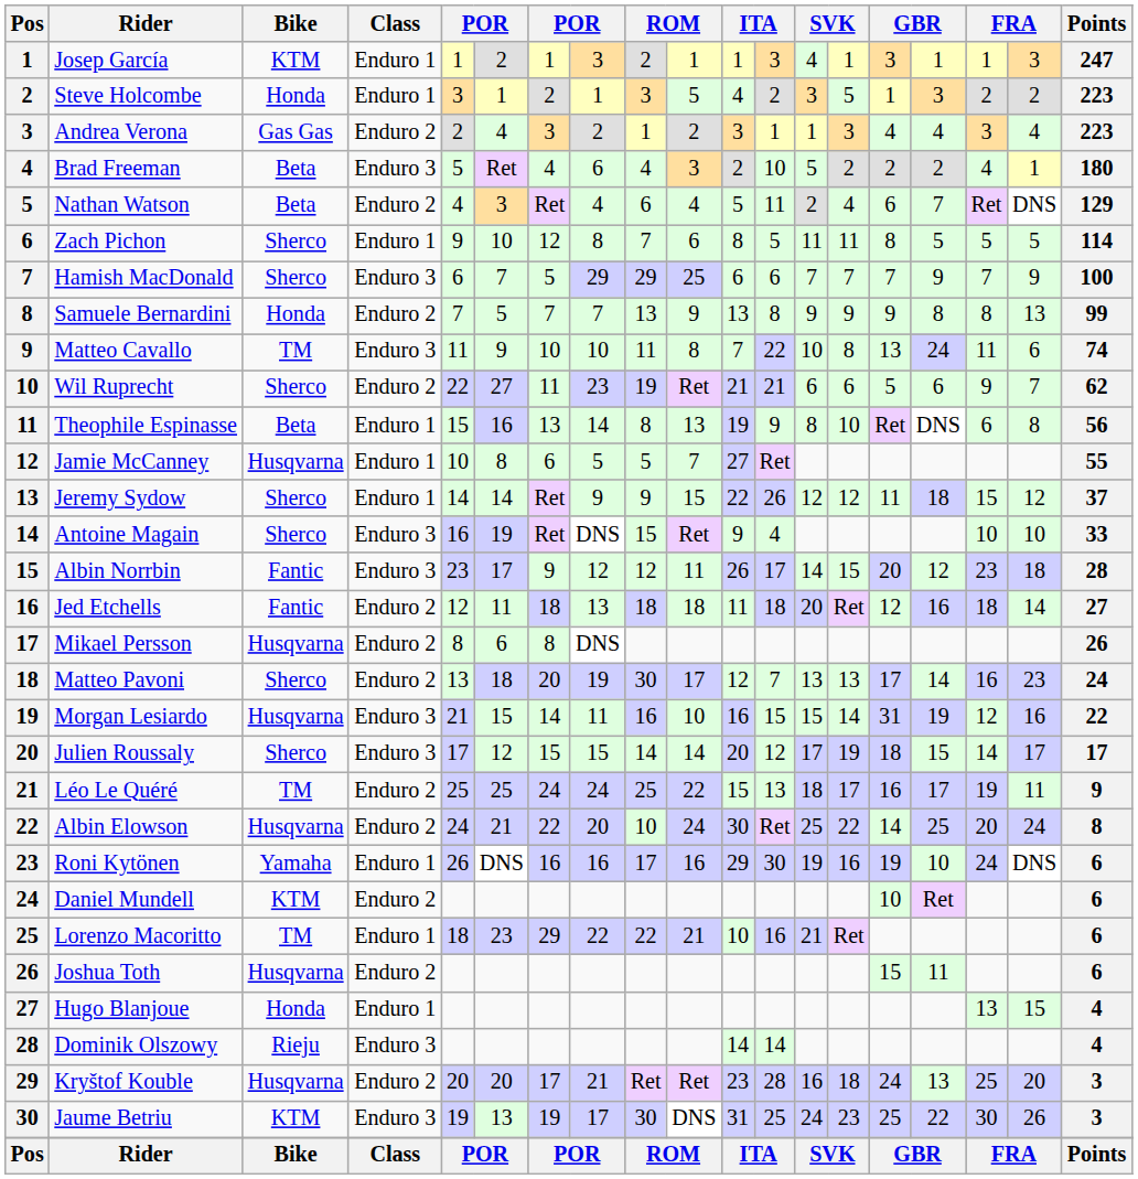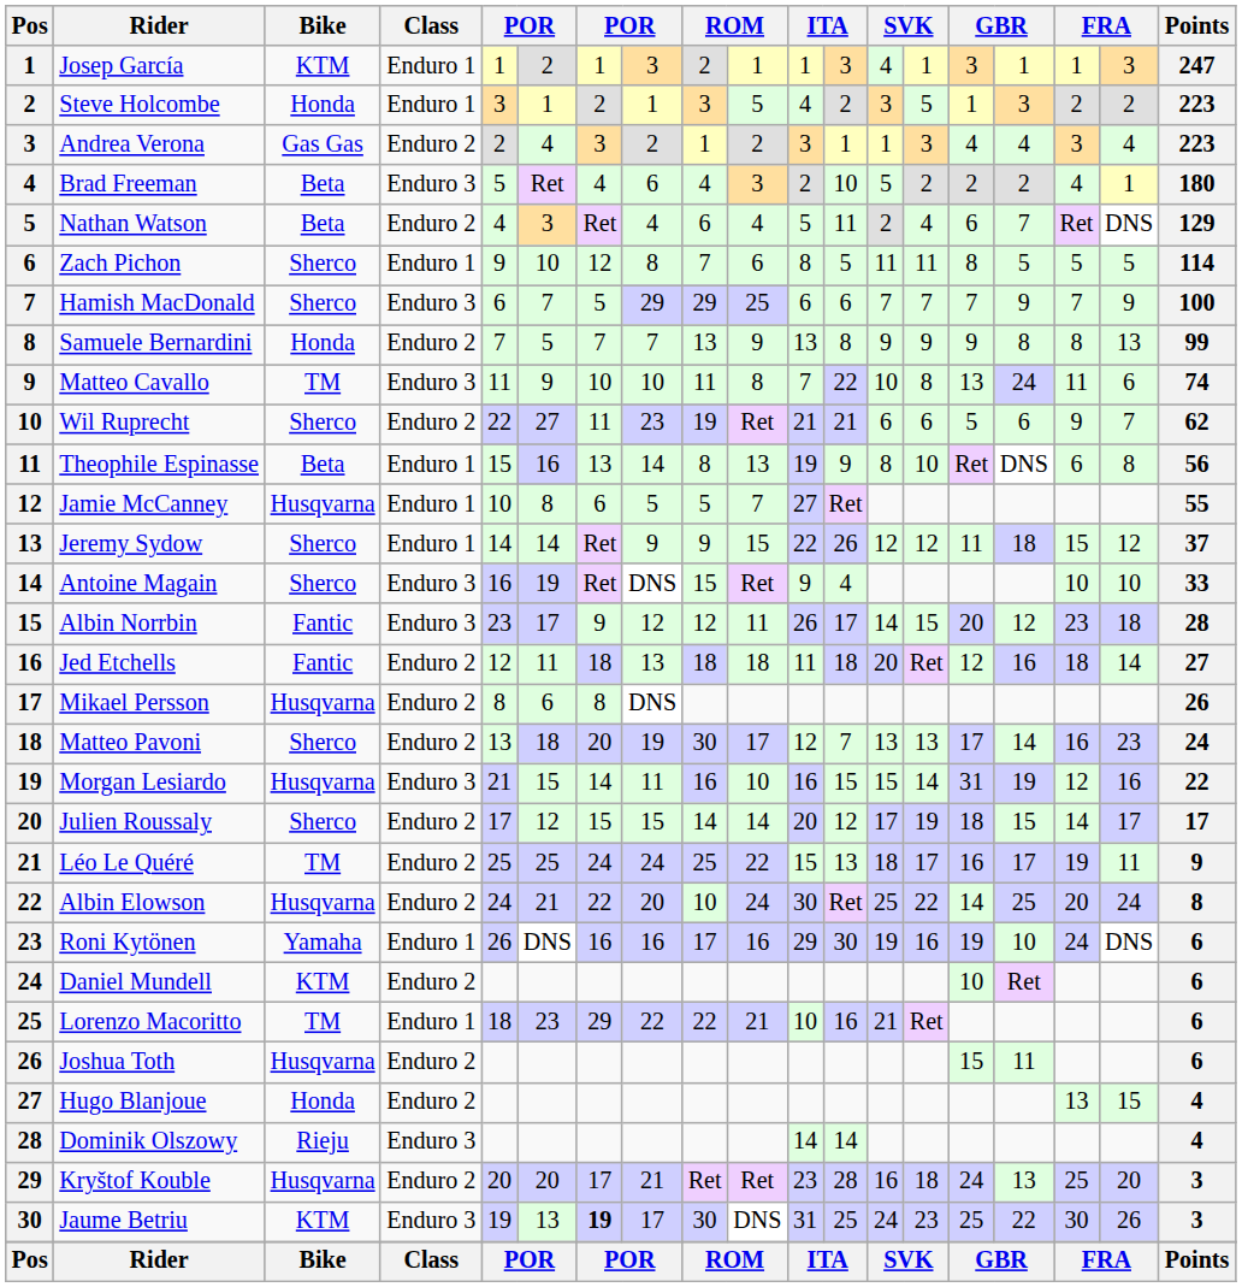Julien Roussaly | Class: Enduro 3 -> Enduro 2
Hugo Blanjoue | Class: Enduro 1 -> Enduro 2
Jaume Betriu | column 7: normal -> bold
